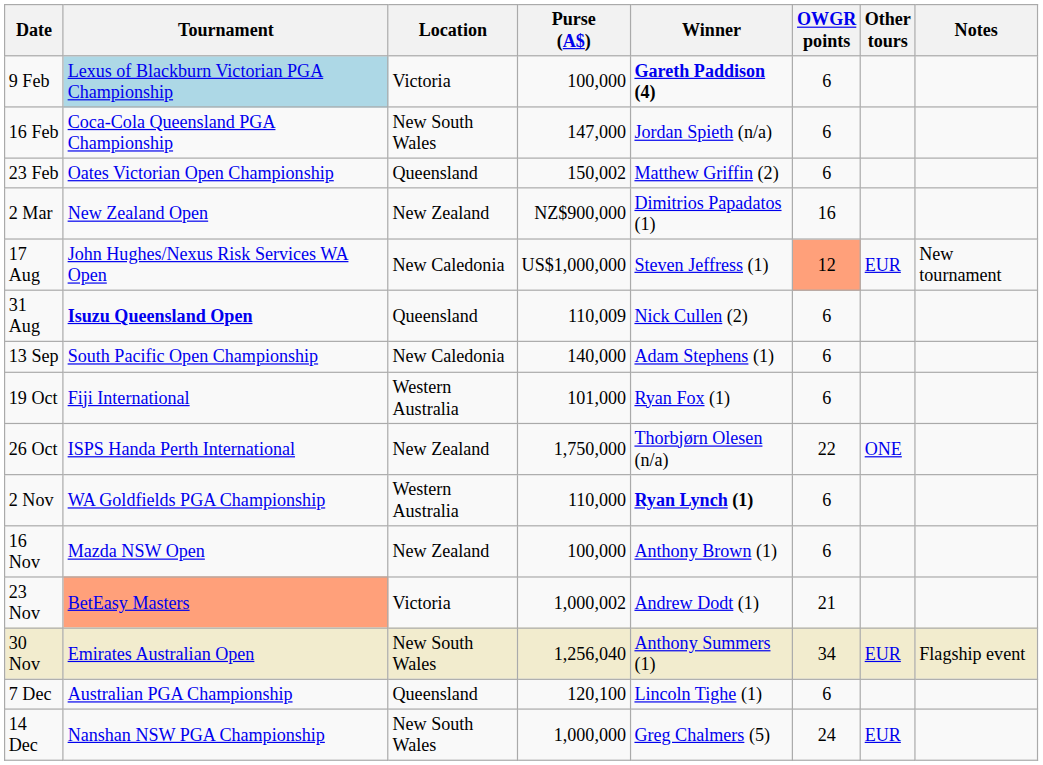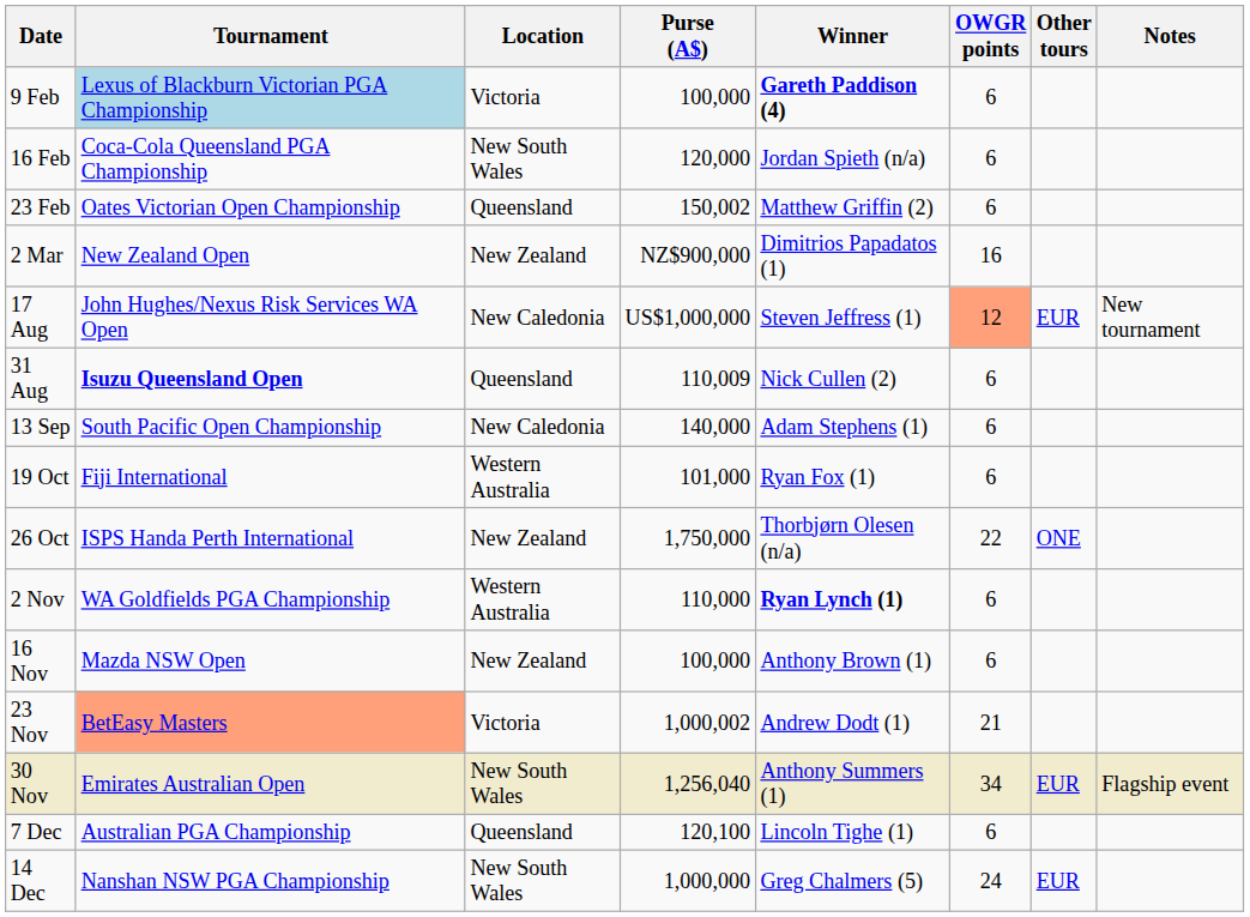16 Feb | Purse (A$): 147,000 -> 120,000
